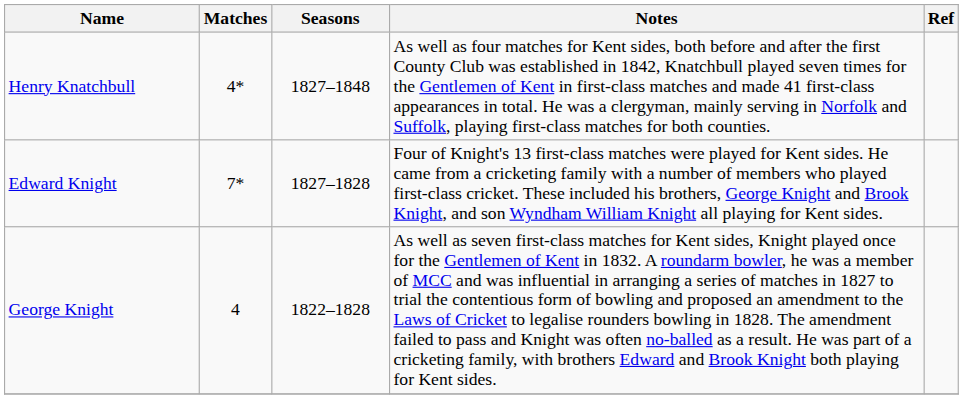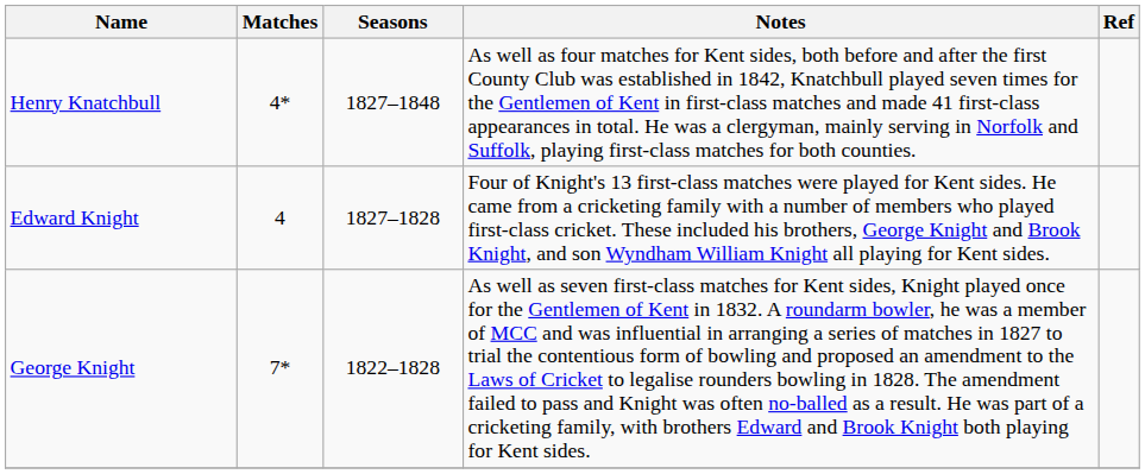Edward Knight | Matches: 7* -> 4
George Knight | Matches: 4 -> 7*
